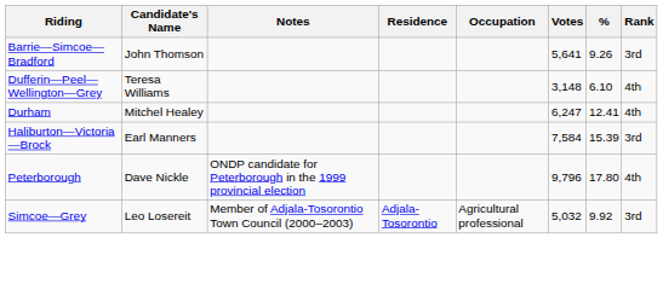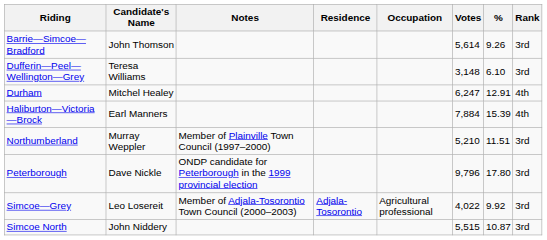Barrie—Simcoe—Bradford | Votes: 5,641 -> 5,614
Dufferin—Peel—Wellington—Grey | Rank: 4th -> 3rd
Durham | %: 12.41 -> 12.91
Haliburton—Victoria—Brock | Votes: 7,584 -> 7,884
Haliburton—Victoria—Brock | Rank: 3rd -> 4th
+ row: Northumberland | Murray Weppler | Member of Plainville Town Council (1997–2000) | 5,210 | 11.51 | 3rd
Peterborough | Rank: 4th -> 3rd
Simcoe—Grey | Votes: 5,032 -> 4,022
+ row: Simcoe North | John Niddery | 5,515 | 10.87 | 3rd
